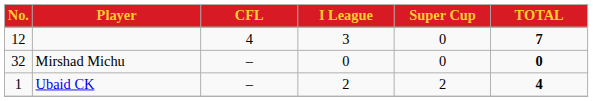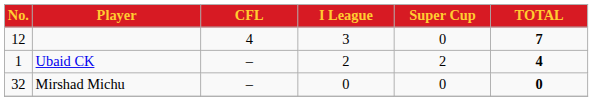rows swapped: Mirshad Michu <-> Ubaid CK
